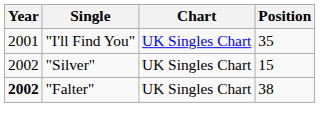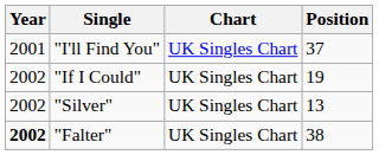"I'll Find You" | Position: 35 -> 37
+ row: 2002 | "If I Could" | UK Singles Chart | 19
"Silver" | Position: 15 -> 13
